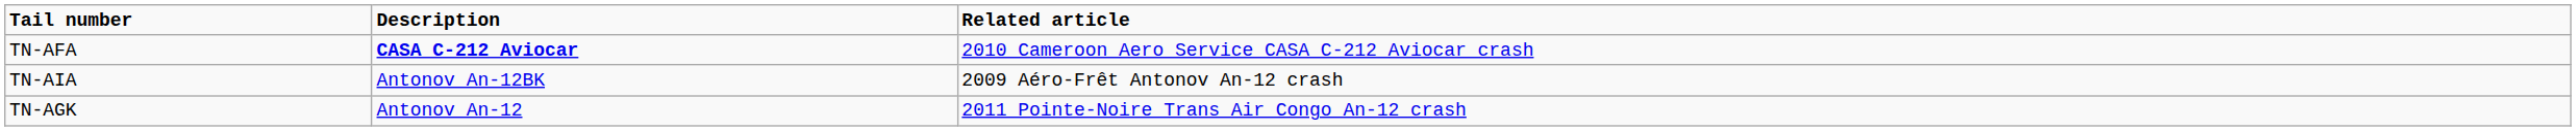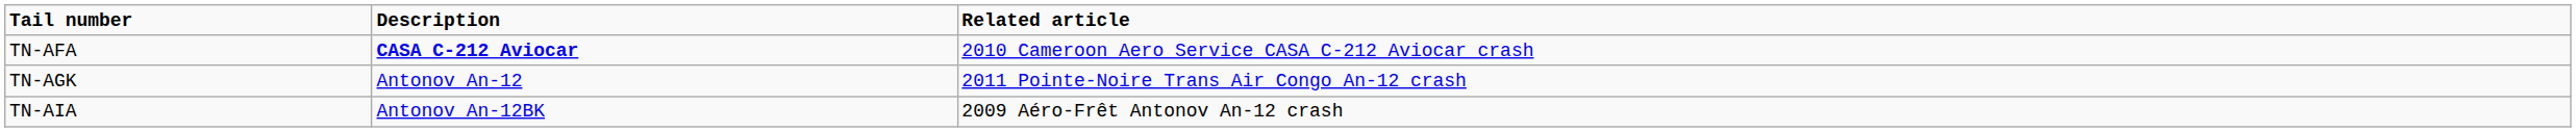rows swapped: TN-AGK <-> TN-AIA
